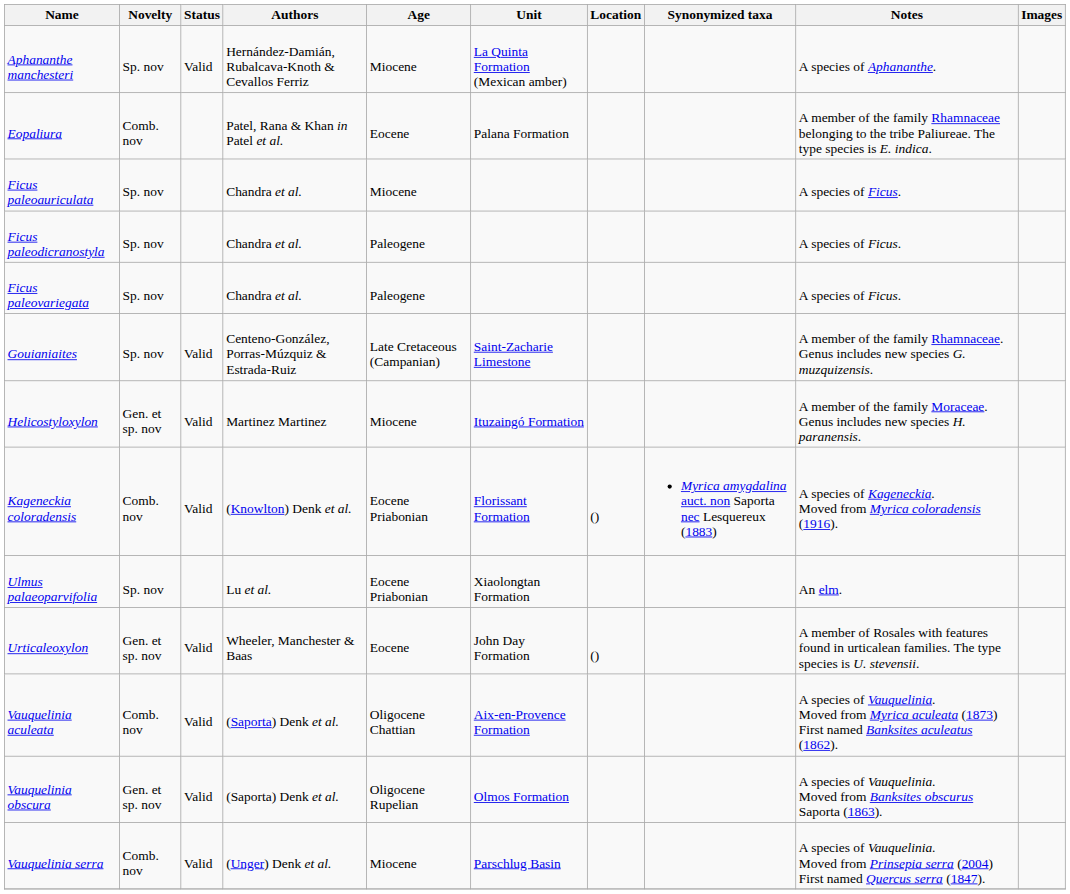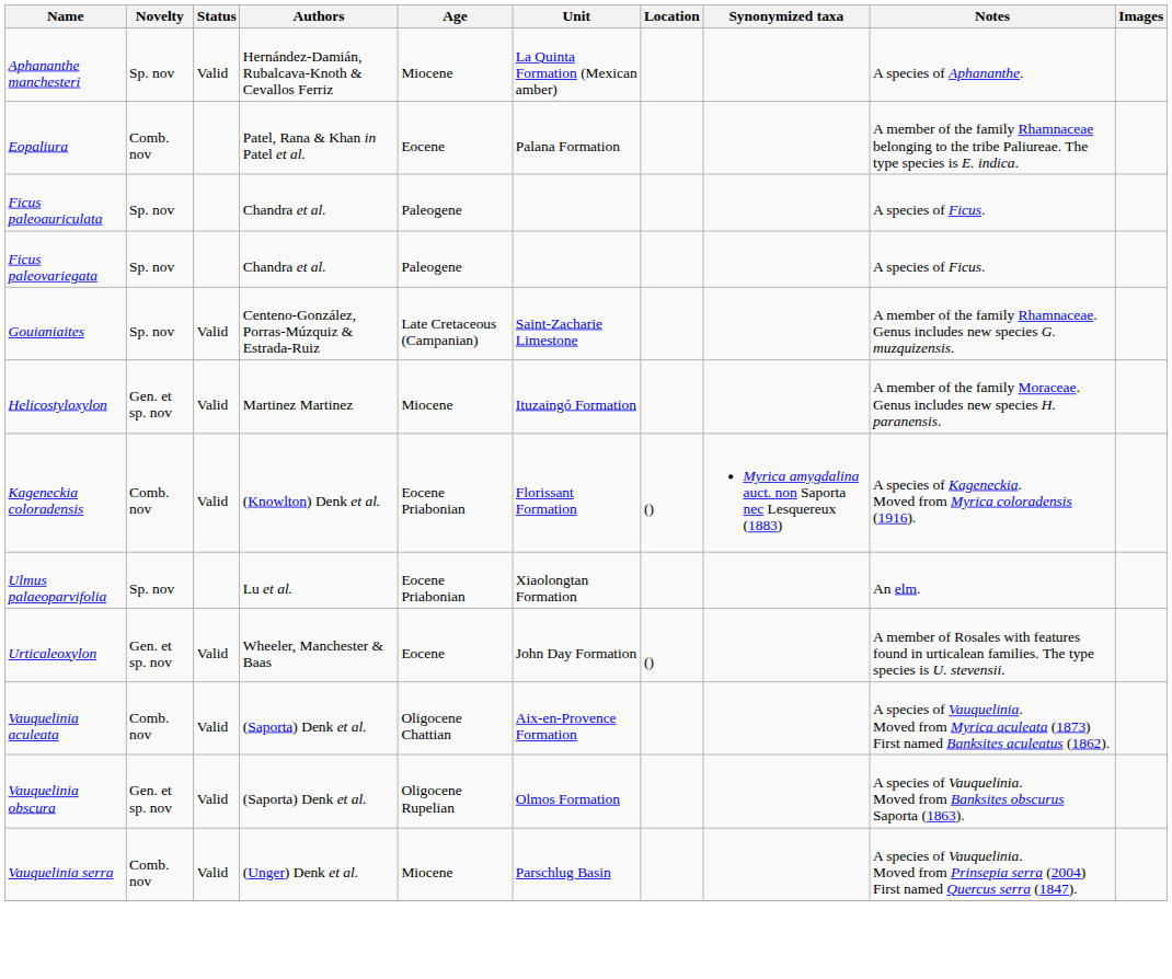Ficus paleoauriculata | Age: Miocene -> Paleogene
- row: Ficus paleodicranostyla | Sp. nov | Chandra et al. | Paleogene | A species of Ficus.
